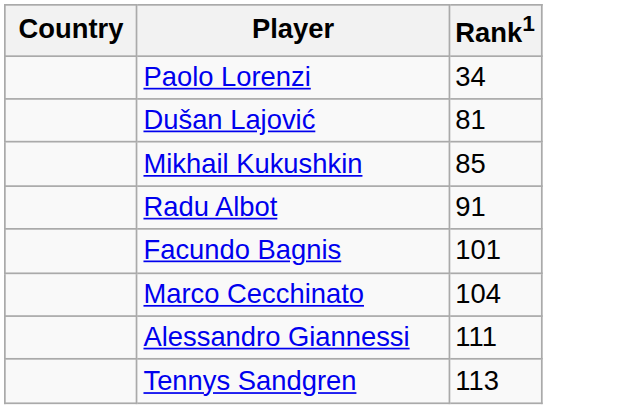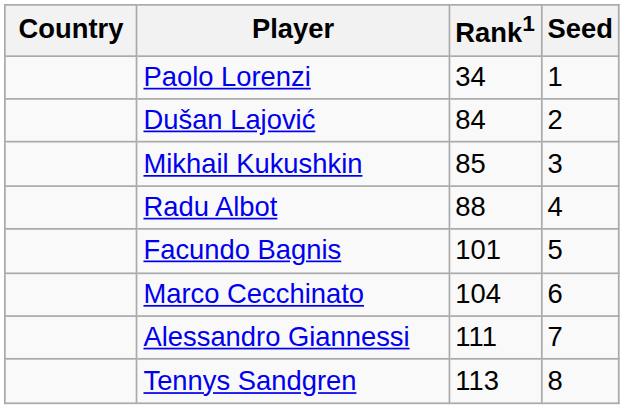+ column: Seed | 1 | 2 | 3 | 4 | 5 | 6 | 7 | 8
Dušan Lajović | Rank1: 81 -> 84
Radu Albot | Rank1: 91 -> 88
